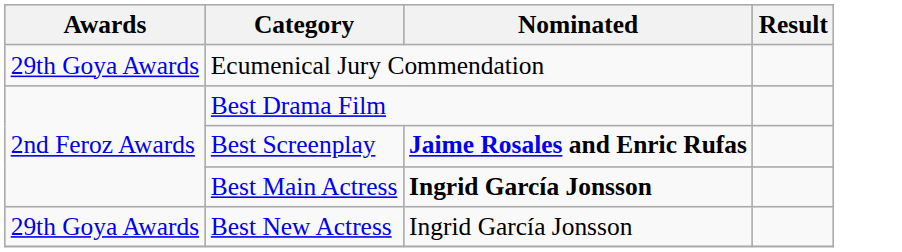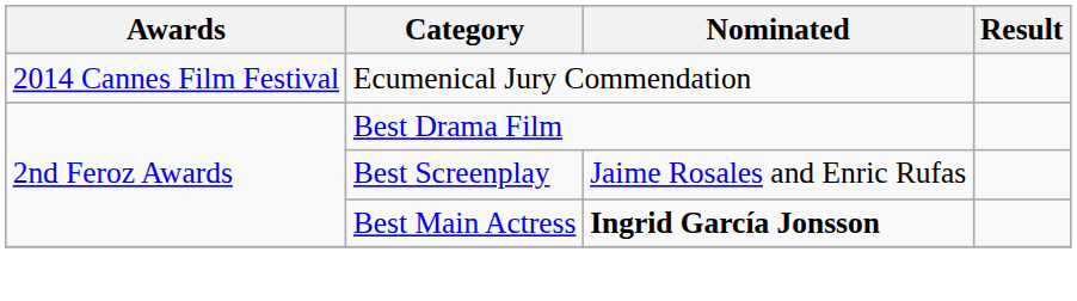Ecumenical Jury Commendation | Awards: 29th Goya Awards -> 2014 Cannes Film Festival
Best Screenplay | Nominated: bold -> normal
- row: 29th Goya Awards | Best New Actress | Ingrid García Jonsson
